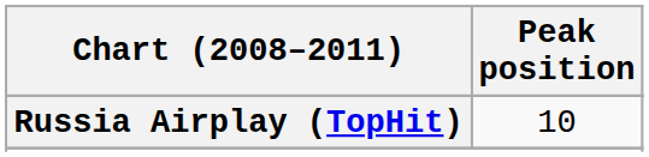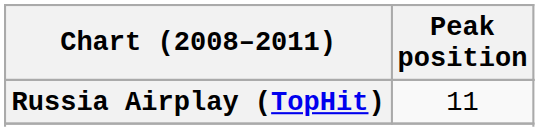Russia Airplay (TopHit) | Peak position: 10 -> 11
